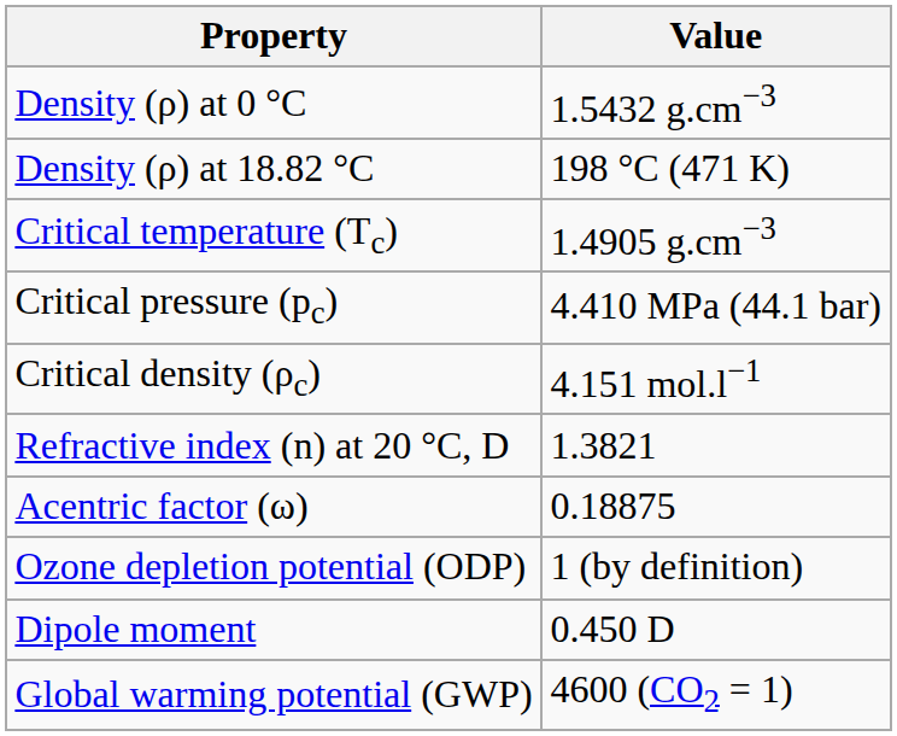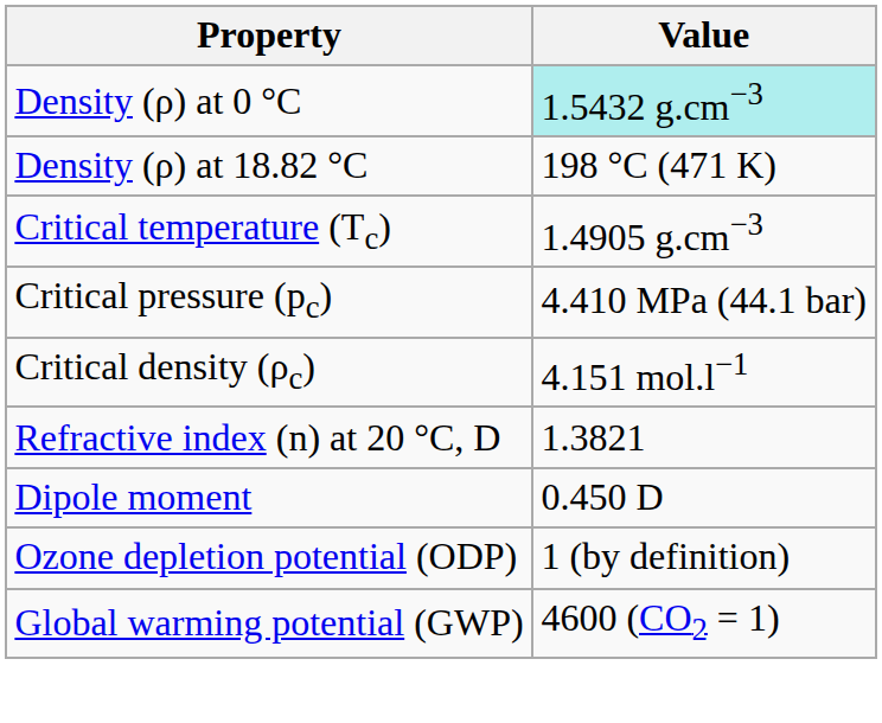Density (ρ) at 0 °C | Value: no background -> paleturquoise background
- row: Acentric factor (ω) | 0.18875
rows swapped: Dipole moment <-> Ozone depletion potential (ODP)
